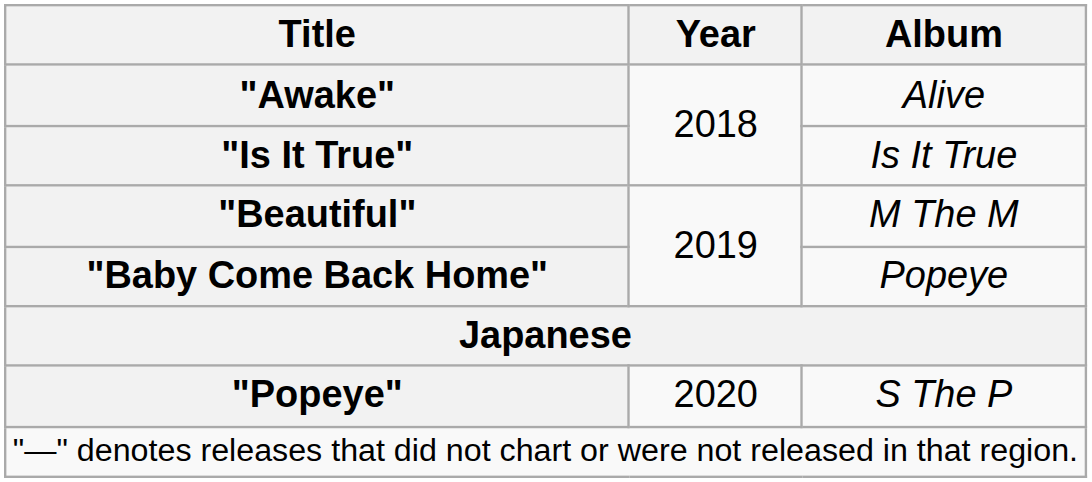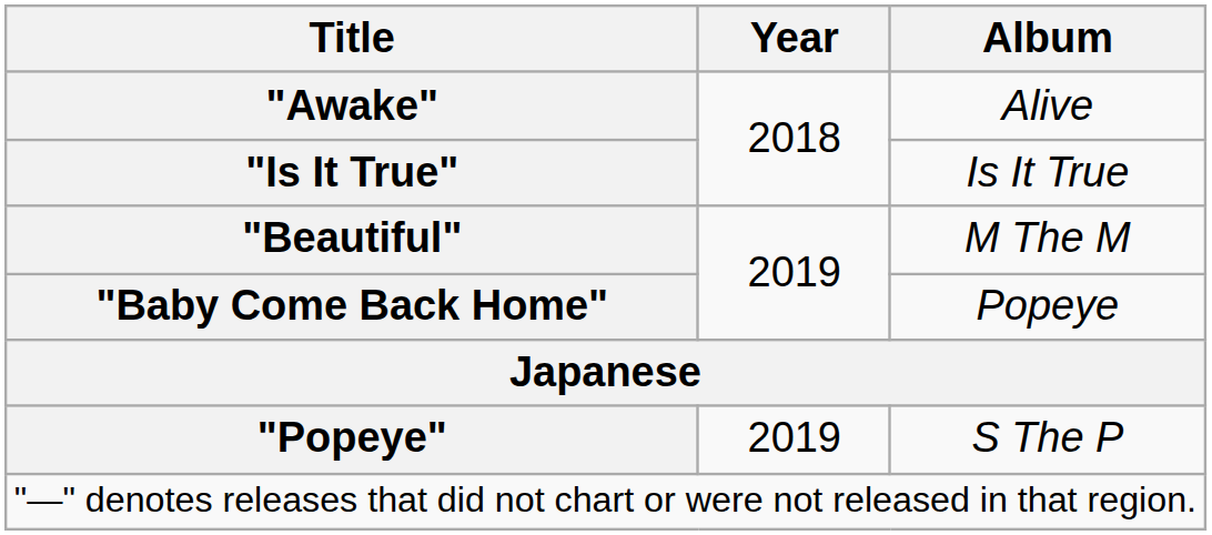"Popeye" | Year: 2020 -> 2019
